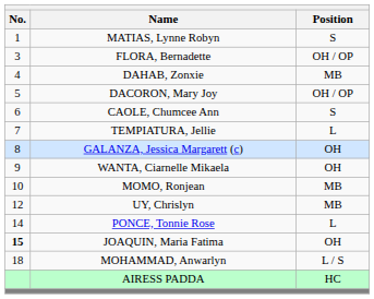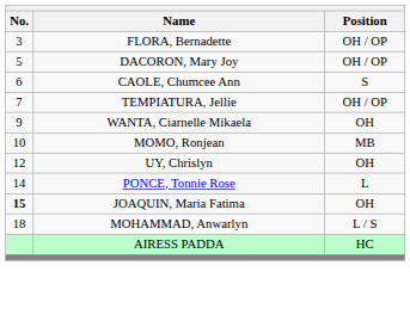- row: 1 | MATIAS, Lynne Robyn | S
- row: 4 | DAHAB, Zonxie | MB
TEMPIATURA, Jellie | Position: L -> OH / OP
- row: 8 | GALANZA, Jessica Margarett (c) | OH
UY, Chrislyn | Position: MB -> OH
